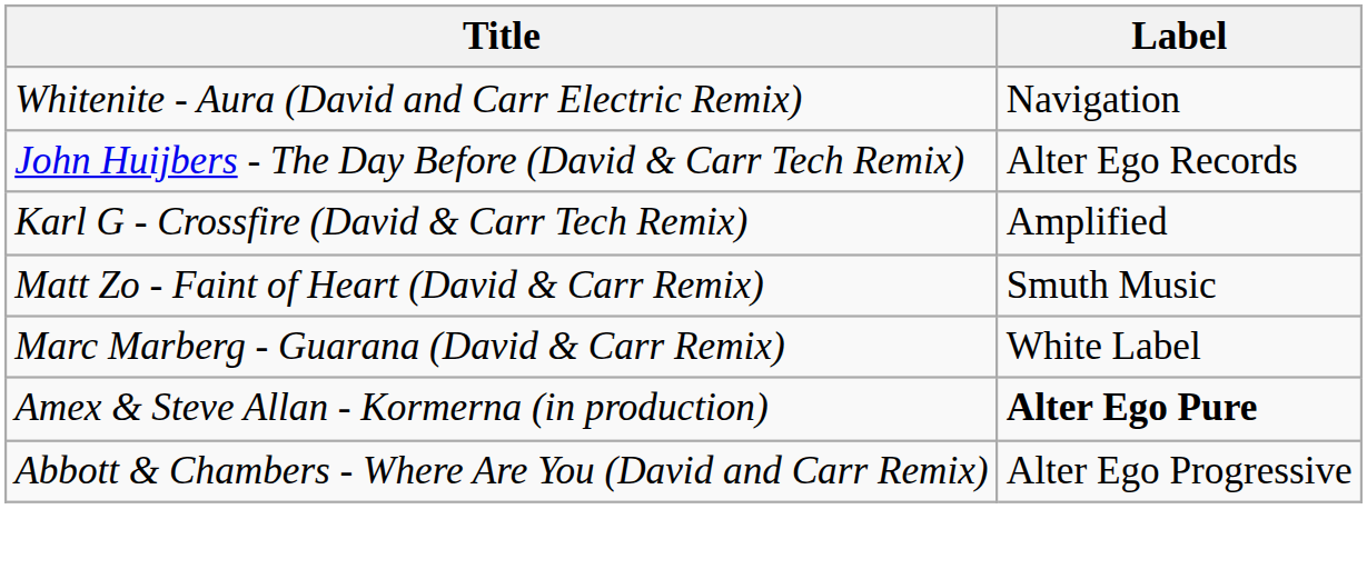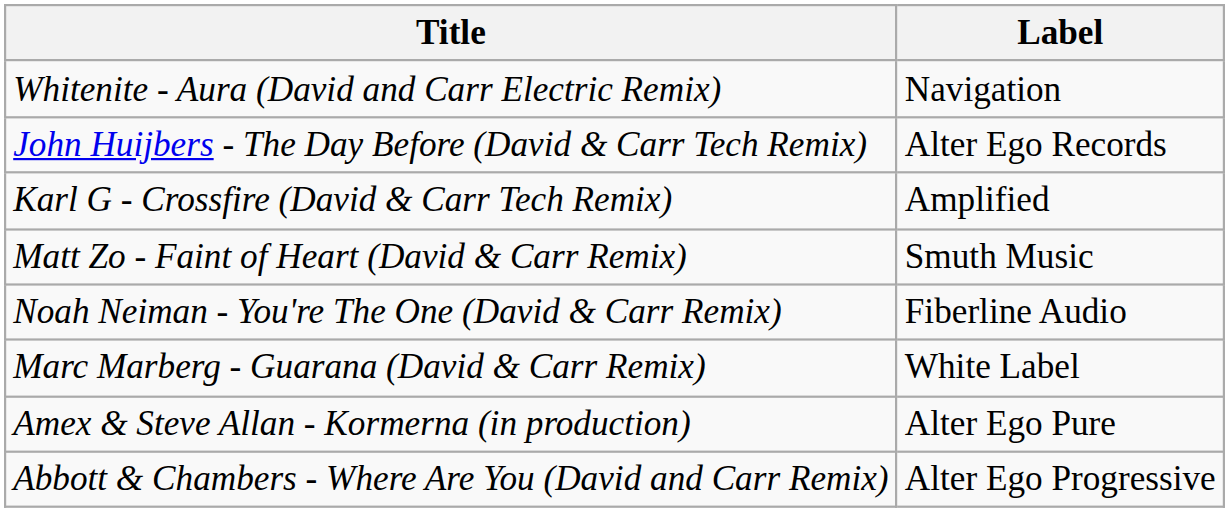+ row: Noah Neiman - You're The One (David & Carr Remix) | Fiberline Audio
Amex & Steve Allan - Kormerna (in production) | Label: bold -> normal
